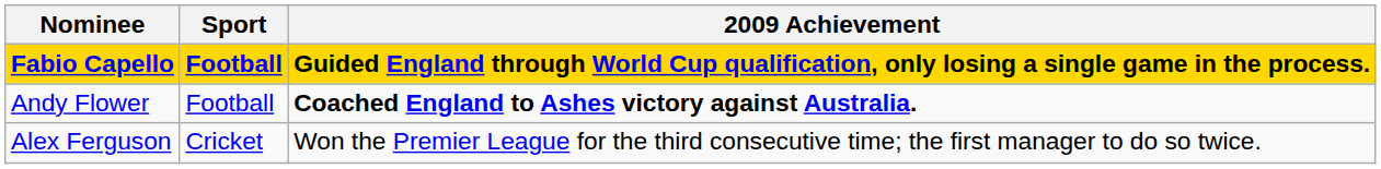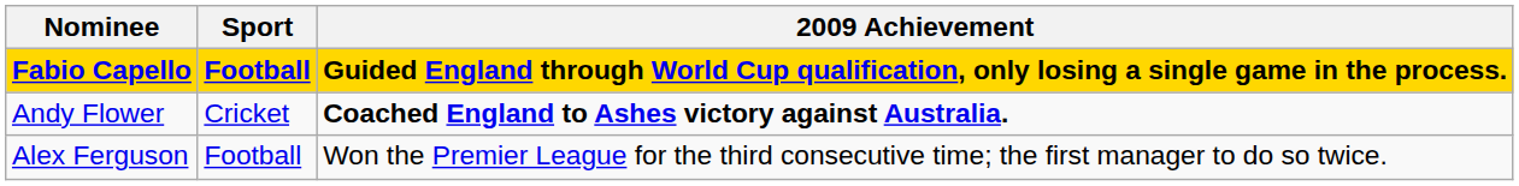Andy Flower | Sport: Football -> Cricket
Alex Ferguson | Sport: Cricket -> Football
